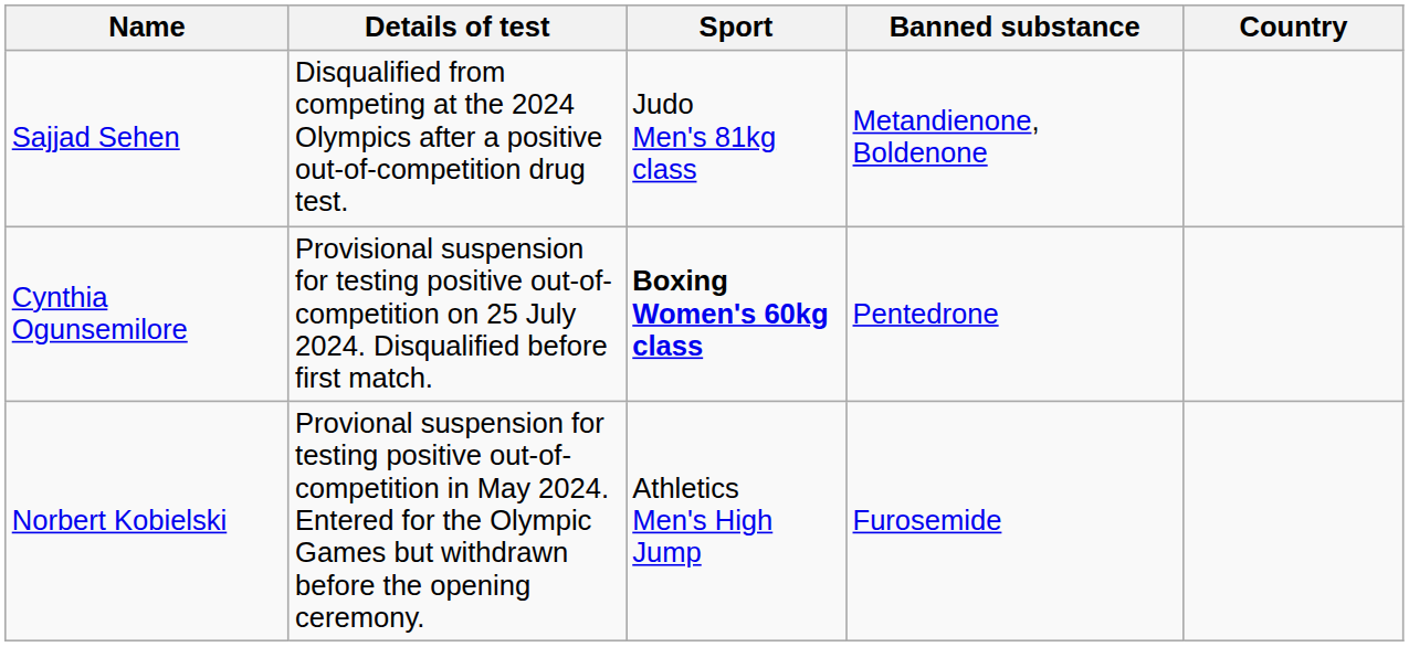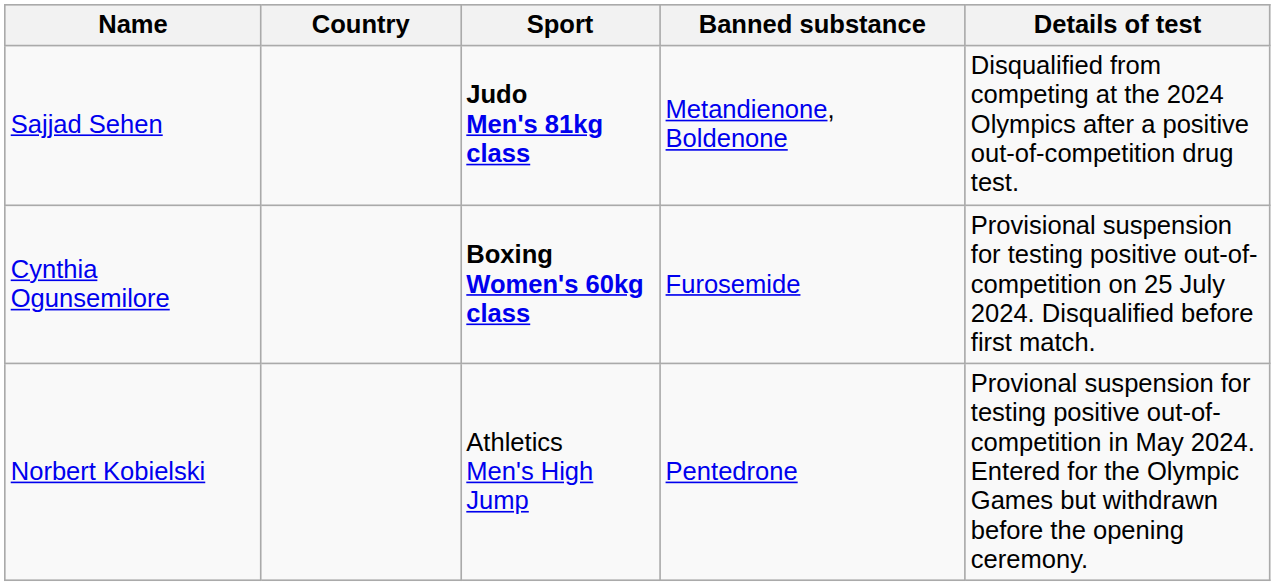columns swapped: Country <-> Details of test
Sajjad Sehen | Sport: normal -> bold
Cynthia Ogunsemilore | Banned substance: Pentedrone -> Furosemide
Norbert Kobielski | Banned substance: Furosemide -> Pentedrone
